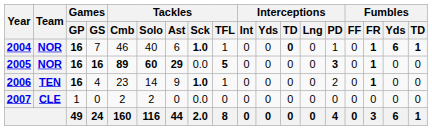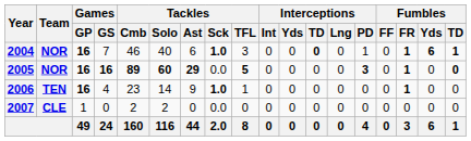2004 | Tackles / TFL: 1 -> 3
2005 | Fumbles / TD: normal -> bold
2006 | Interceptions / PD: 2 -> 0
